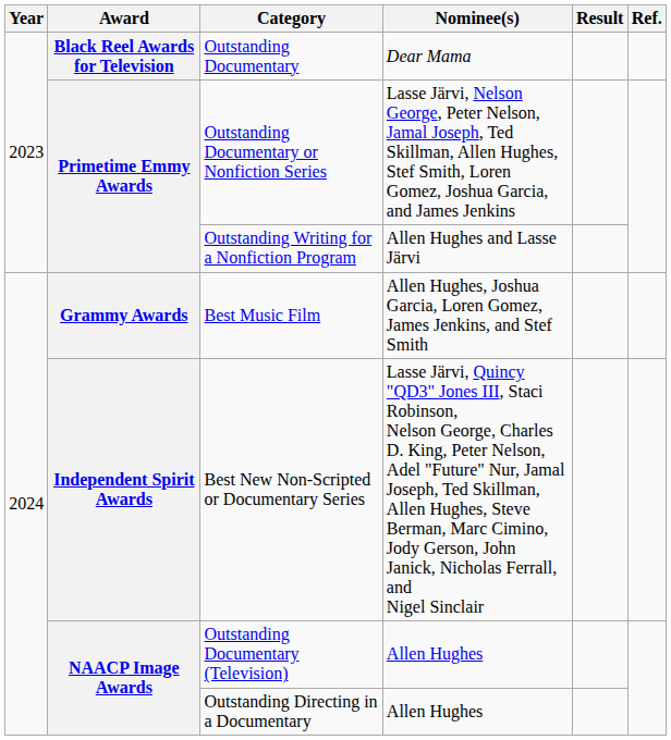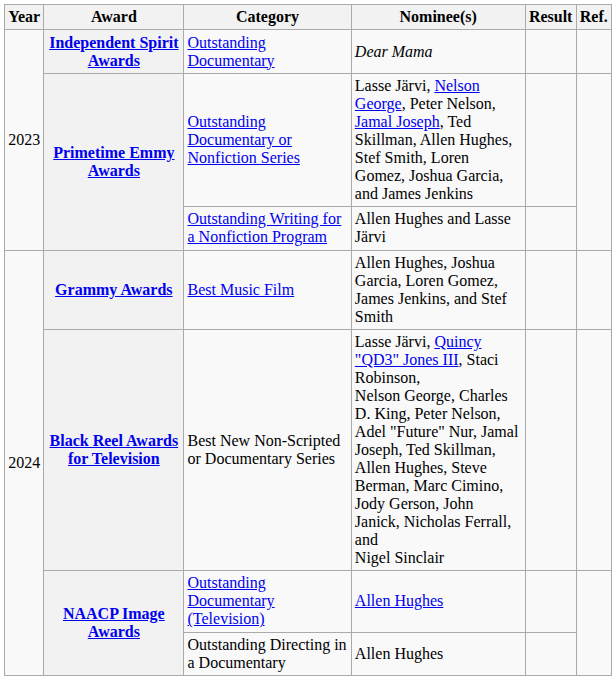Outstanding Documentary | Award: Black Reel Awards for Television -> Independent Spirit Awards
Best New Non-Scripted or Documentary Series | Award: Independent Spirit Awards -> Black Reel Awards for Television
